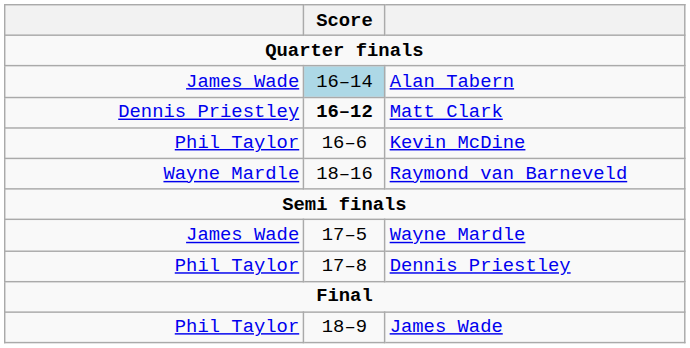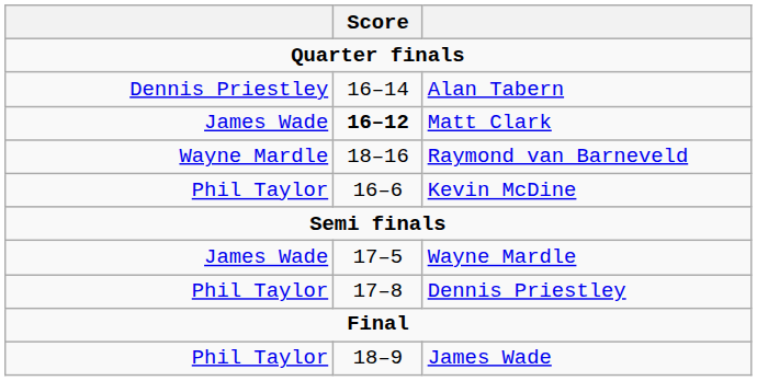Alan Tabern | column 1: James Wade -> Dennis Priestley
Alan Tabern | Score: lightblue background -> no background
Matt Clark | column 1: Dennis Priestley -> James Wade
rows swapped: Raymond van Barneveld <-> Kevin McDine
